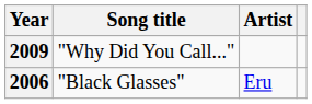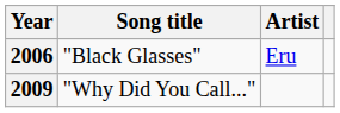rows swapped: 2006 <-> 2009
